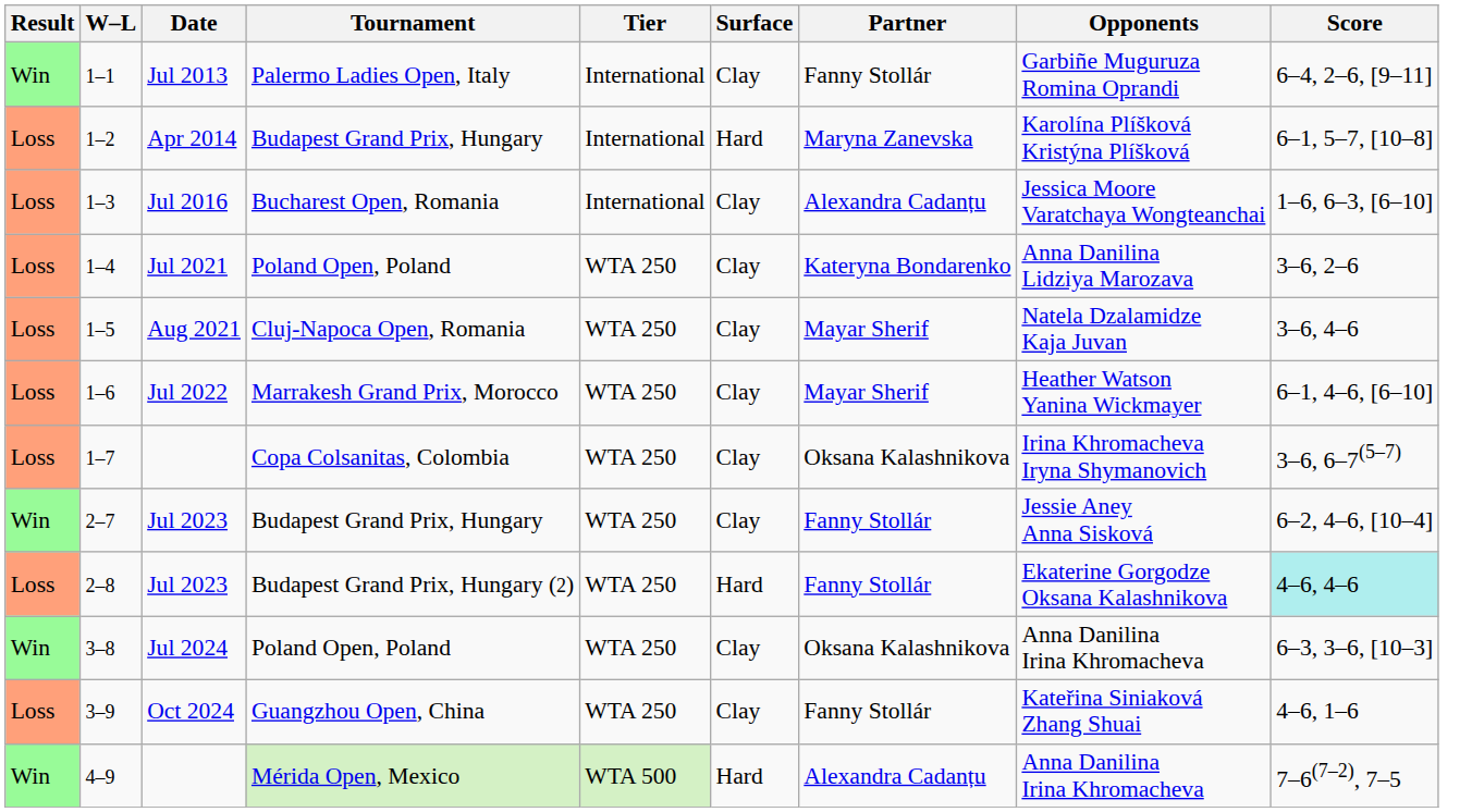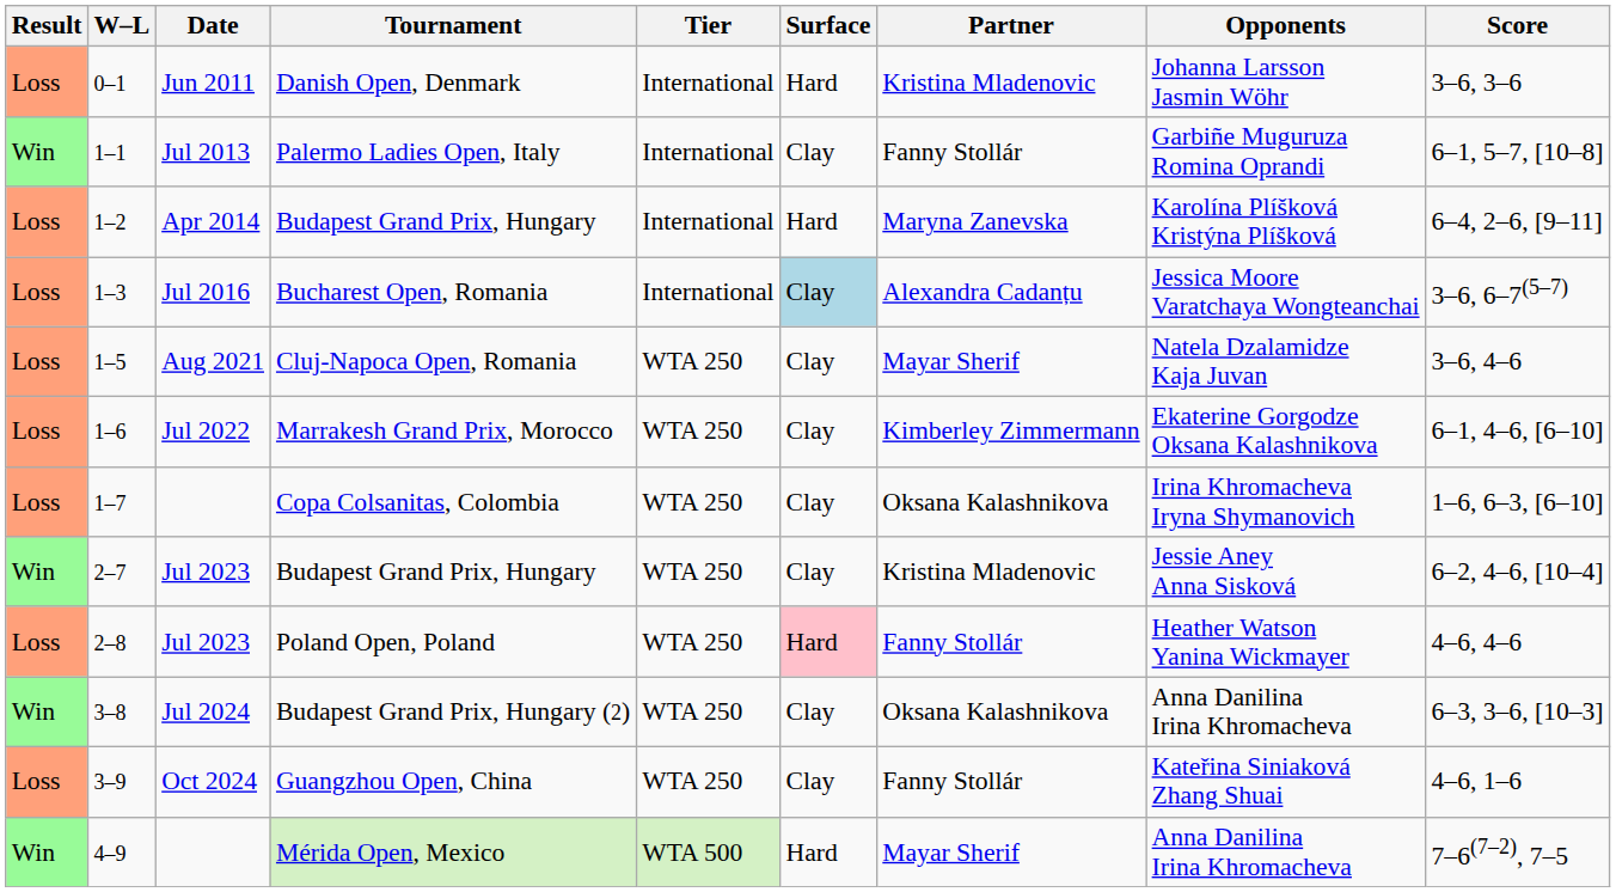+ row: Loss | 0–1 | Jun 2011 | Danish Open, Denmark | International | Hard | Kristina Mladenovic | Johanna Larsson Jasmin Wöhr | 3–6, 3–6
1–1 | Score: 6–4, 2–6, [9–11] -> 6–1, 5–7, [10–8]
1–2 | Score: 6–1, 5–7, [10–8] -> 6–4, 2–6, [9–11]
1–3 | Surface: no background -> lightblue background
1–3 | Score: 1–6, 6–3, [6–10] -> 3–6, 6–7(5–7)
- row: Loss | 1–4 | Jul 2021 | Poland Open, Poland | WTA 250 | Clay | Kateryna Bondarenko | Anna Danilina Lidziya Marozava | 3–6, 2–6
1–6 | Partner: Mayar Sherif -> Kimberley Zimmermann
1–6 | Opponents: Heather Watson Yanina Wickmayer -> Ekaterine Gorgodze Oksana Kalashnikova
1–7 | Score: 3–6, 6–7(5–7) -> 1–6, 6–3, [6–10]
2–7 | Partner: Fanny Stollár -> Kristina Mladenovic
2–8 | Tournament: Budapest Grand Prix, Hungary (2) -> Poland Open, Poland
2–8 | Surface: no background -> pink background
2–8 | Opponents: Ekaterine Gorgodze Oksana Kalashnikova -> Heather Watson Yanina Wickmayer
2–8 | Score: paleturquoise background -> no background
3–8 | Tournament: Poland Open, Poland -> Budapest Grand Prix, Hungary (2)
4–9 | Partner: Alexandra Cadanțu -> Mayar Sherif
